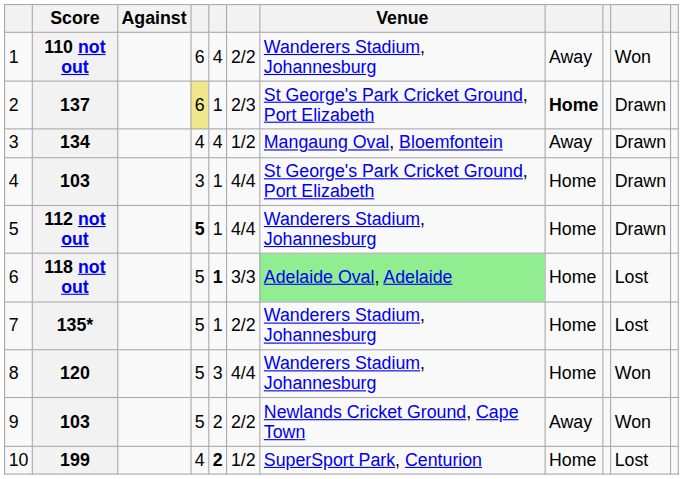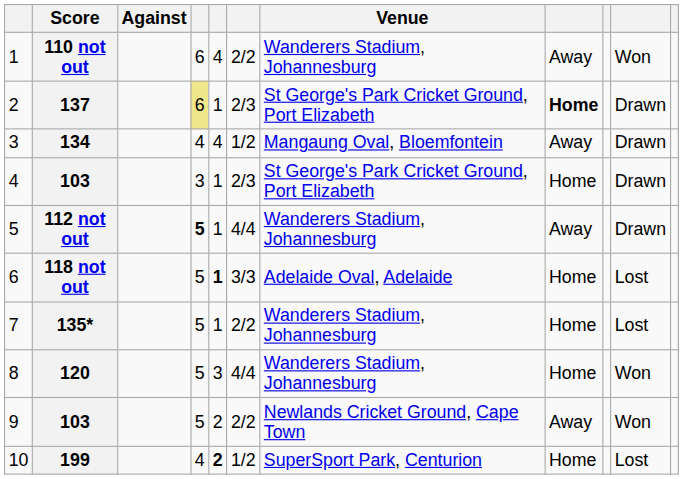4 / 103 | column 6: 4/4 -> 2/3
112 not out | column 8: Home -> Away
118 not out | Venue: lightgreen background -> no background
